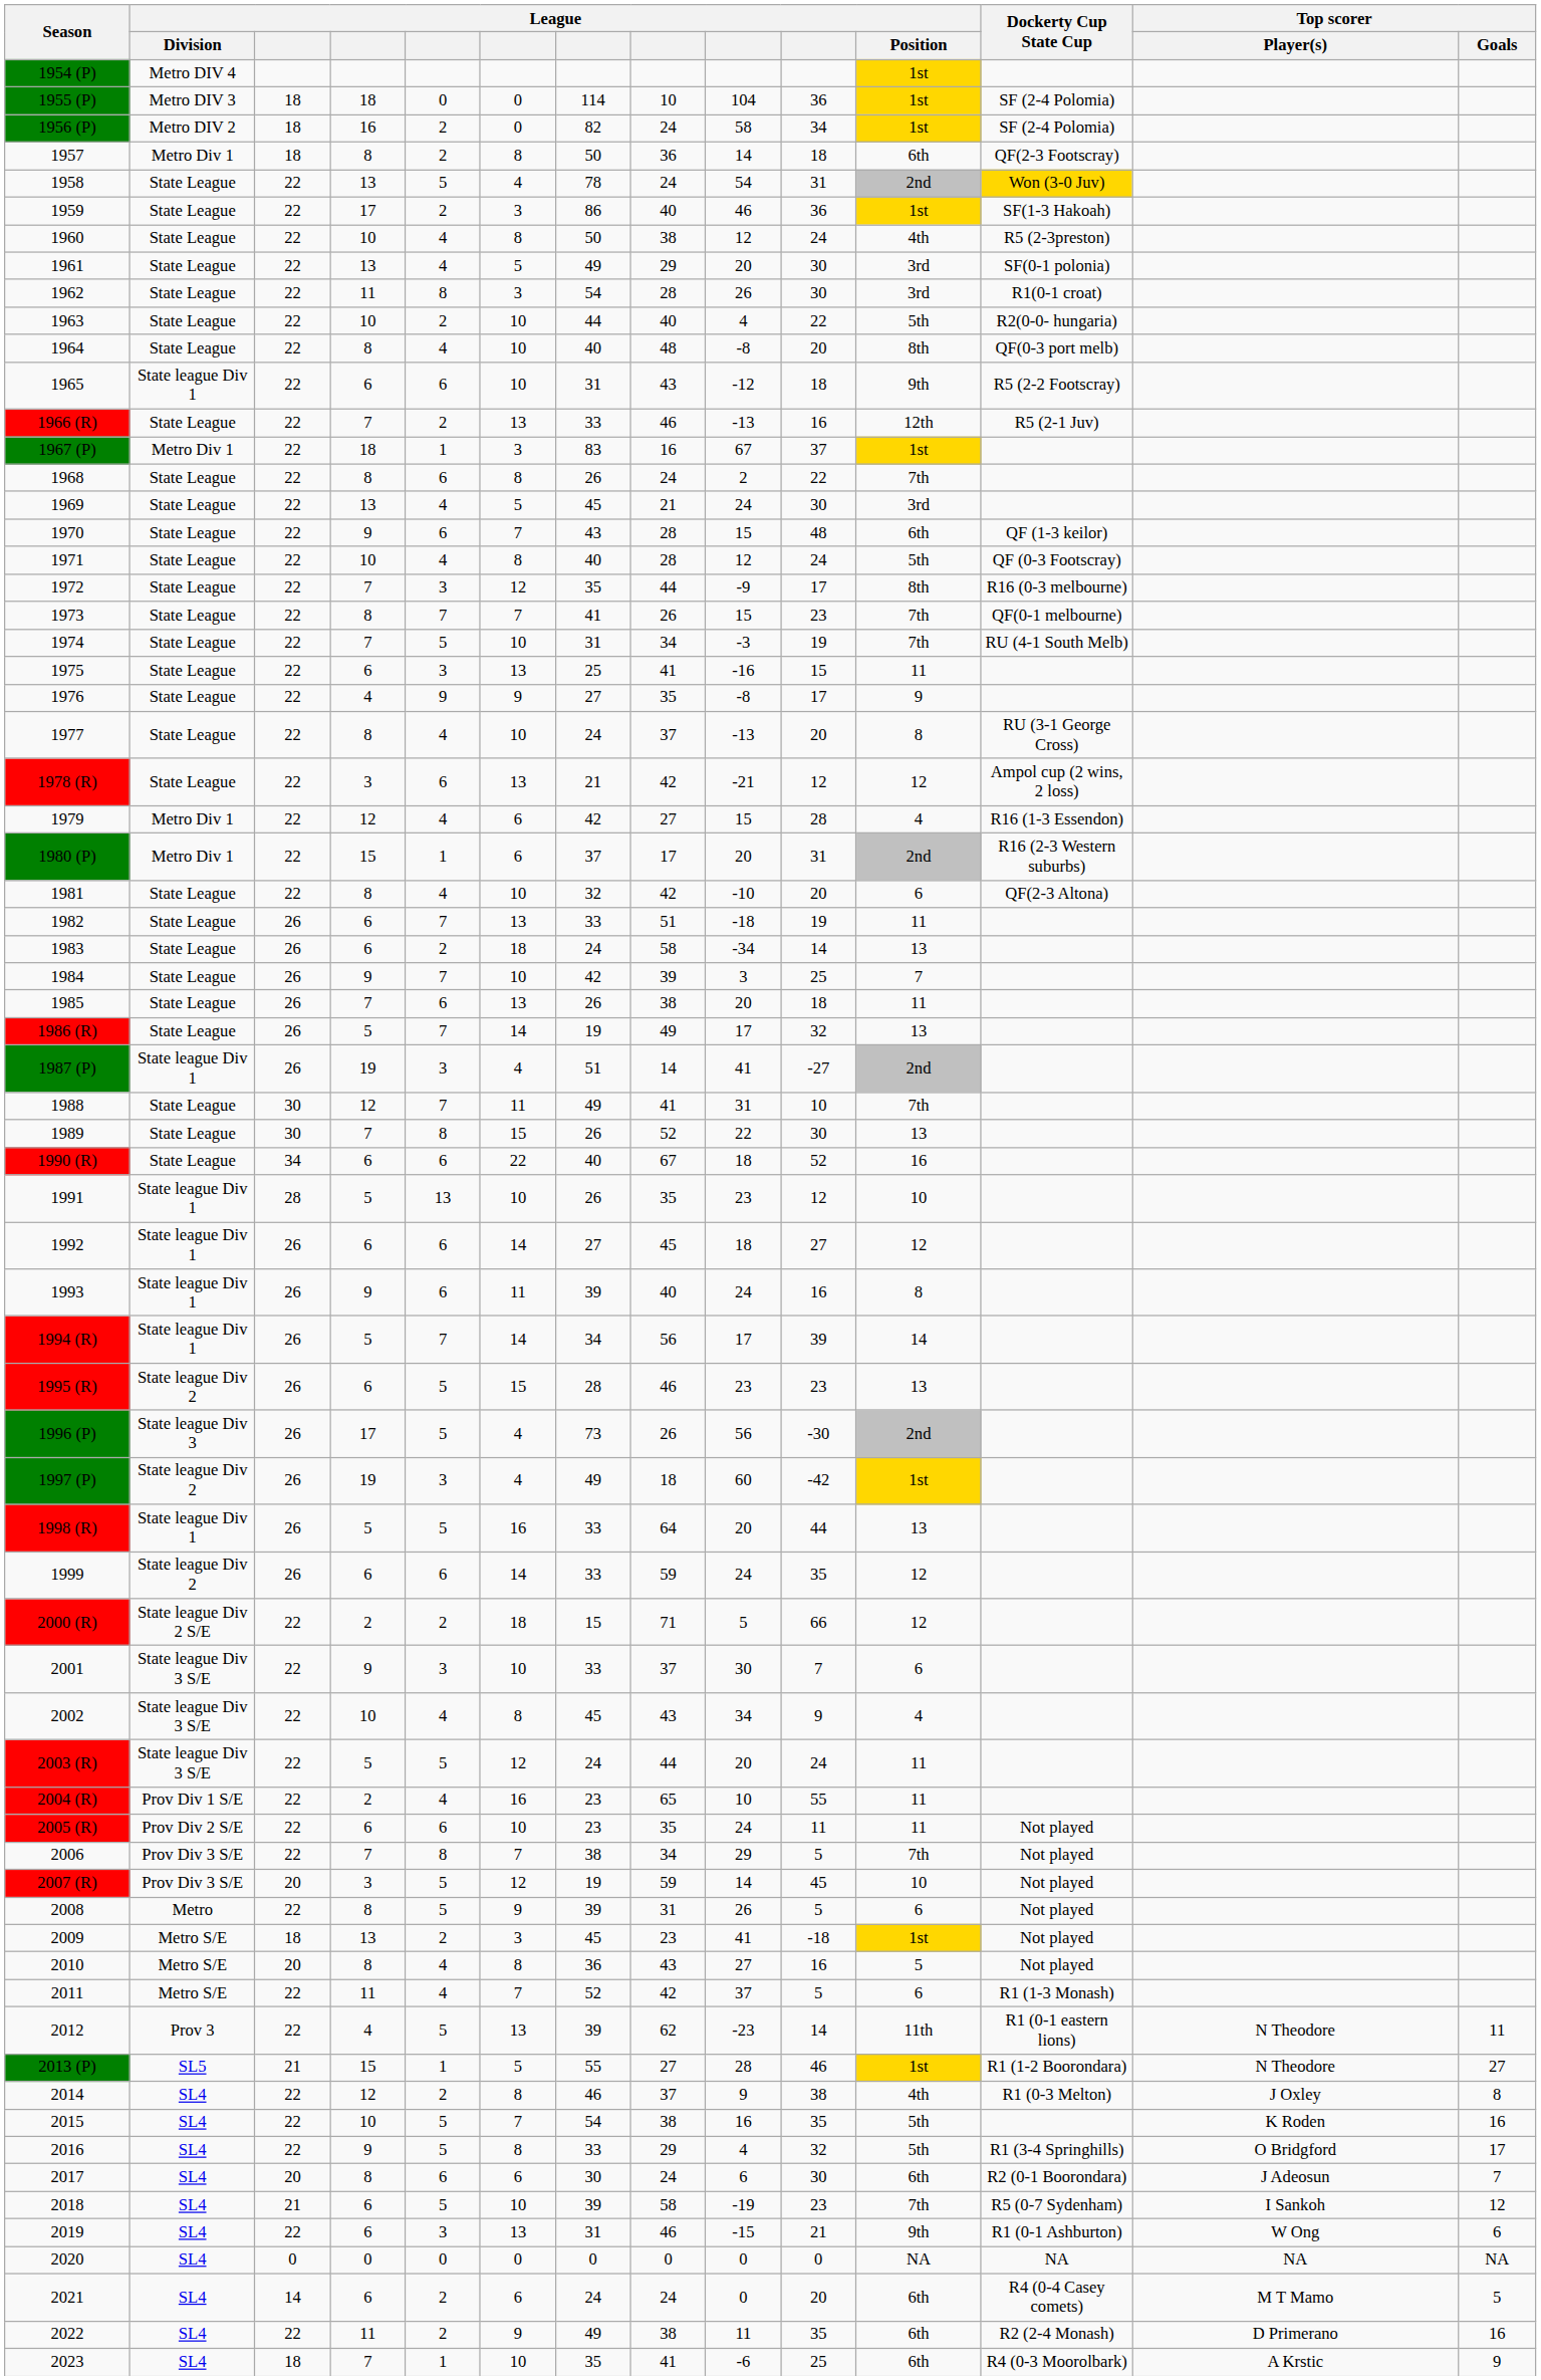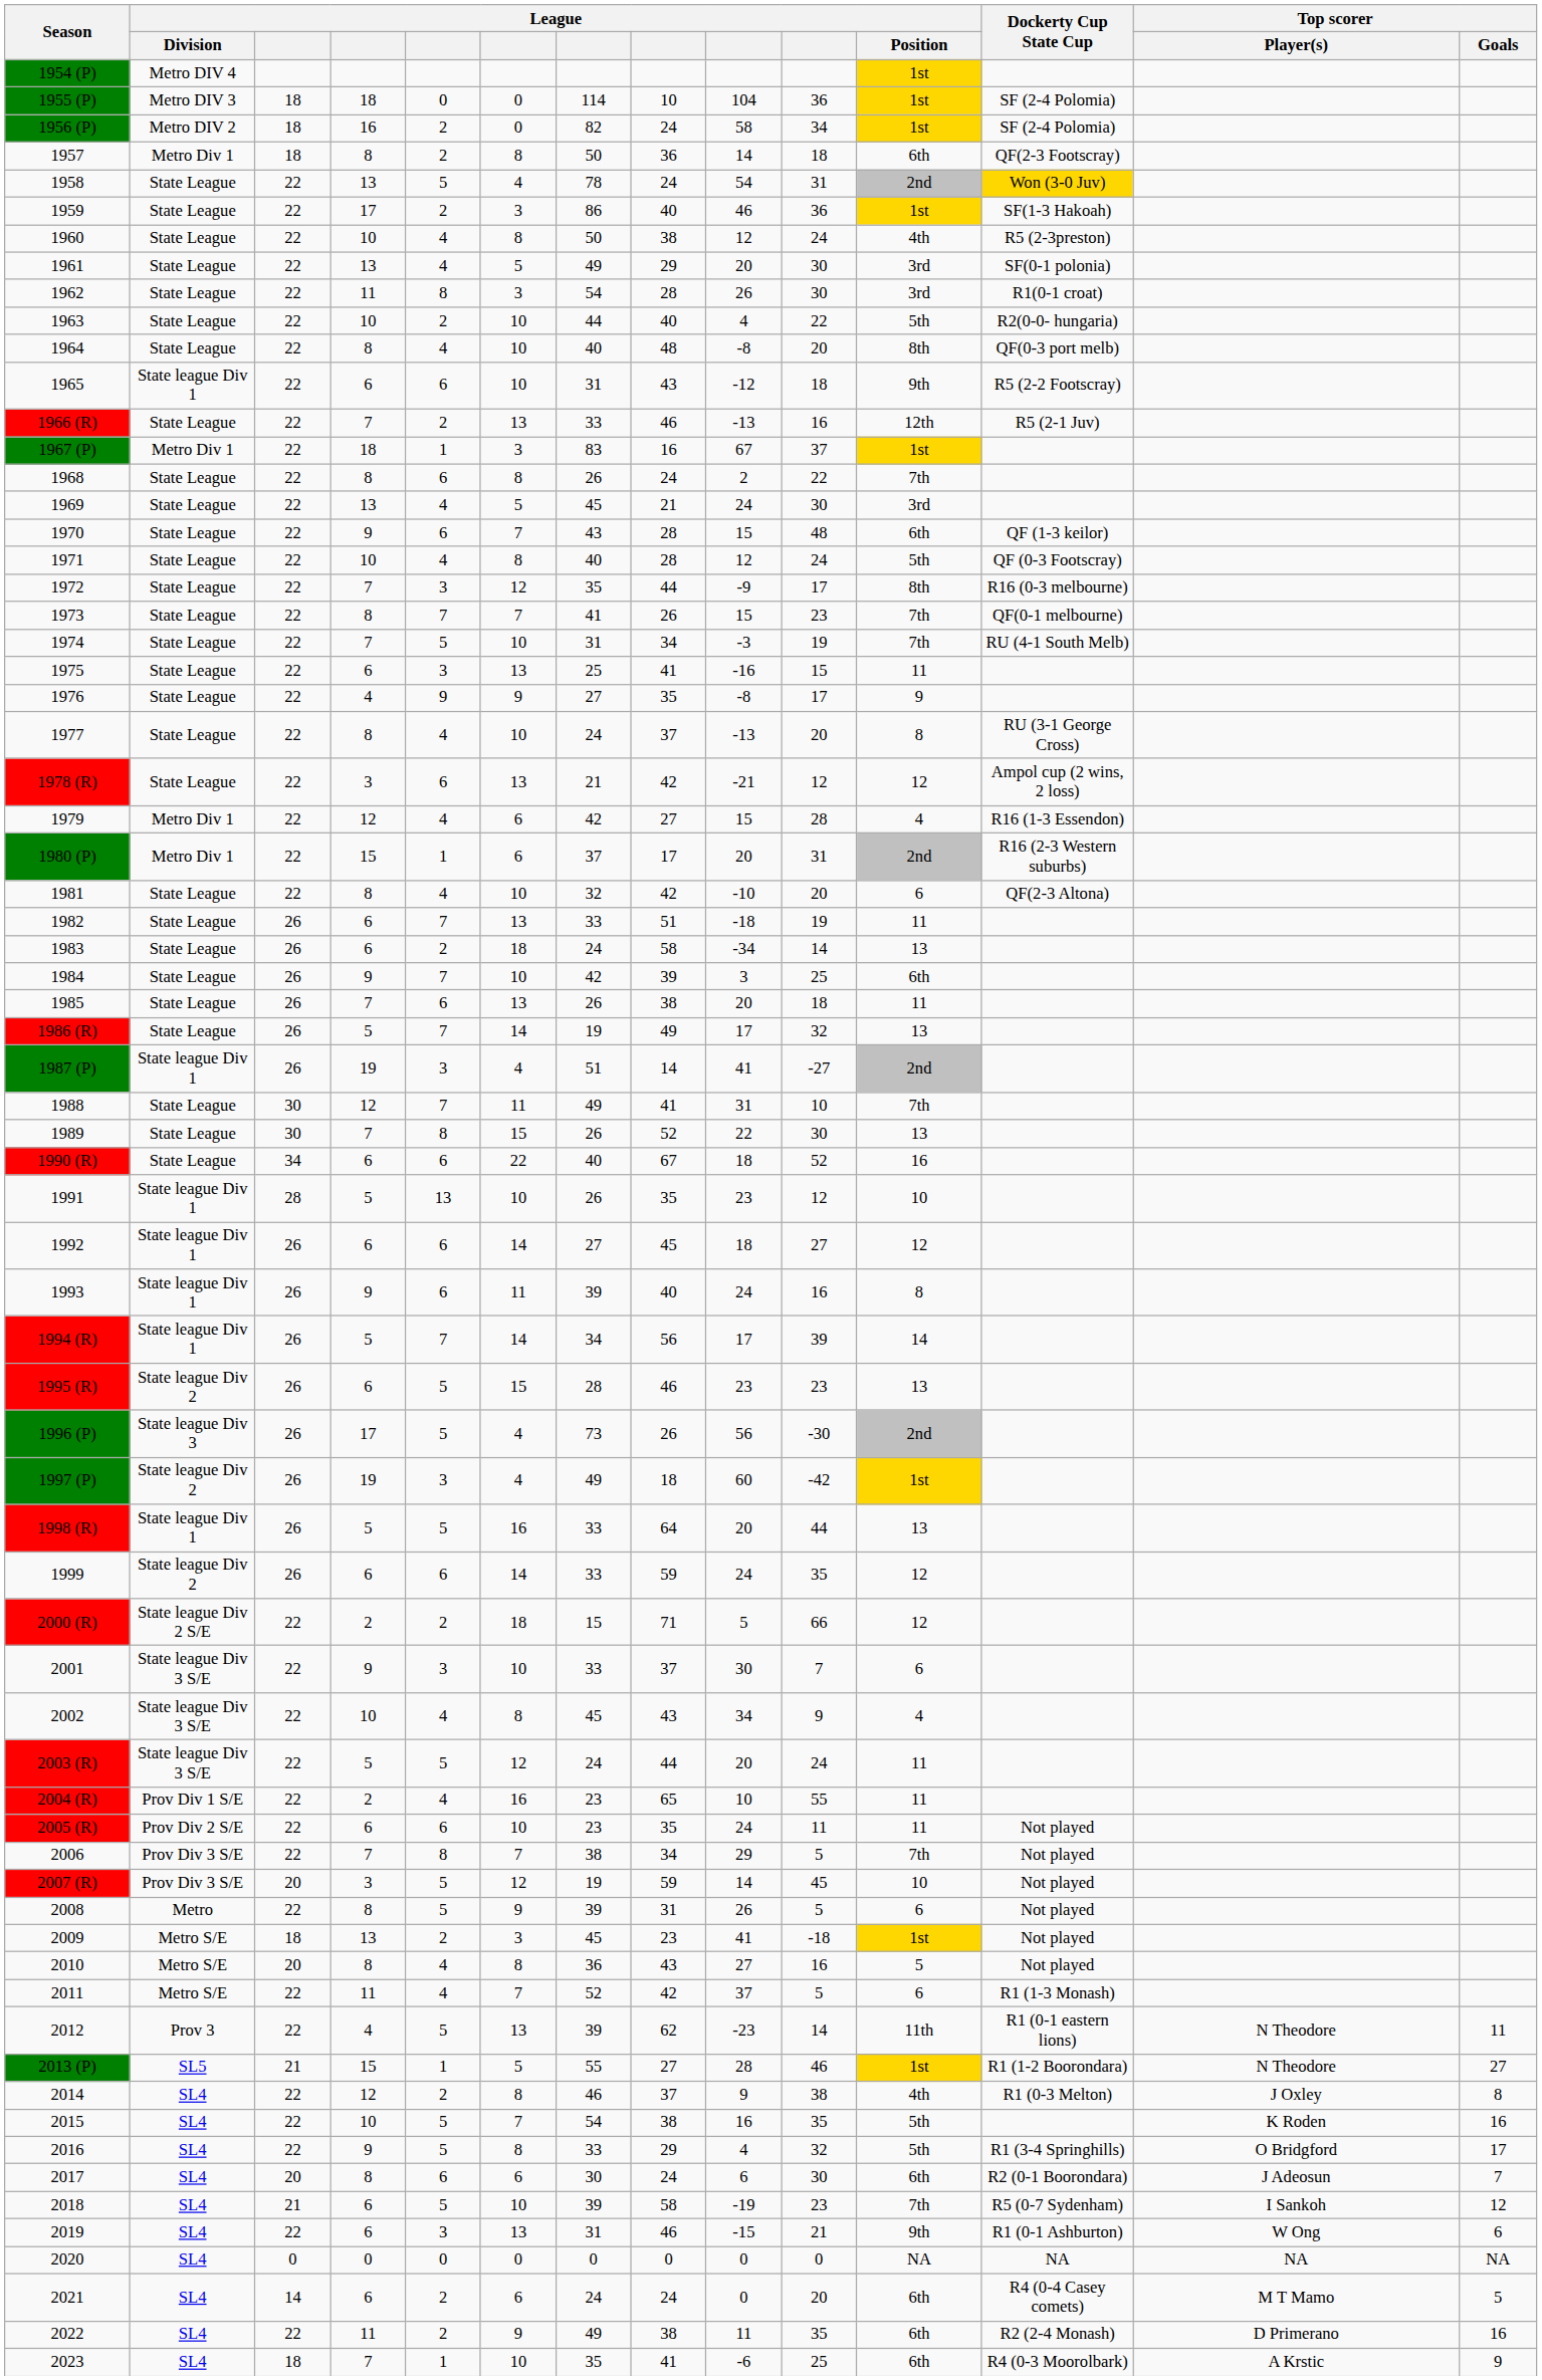1984 | League / Position: 7 -> 6th
